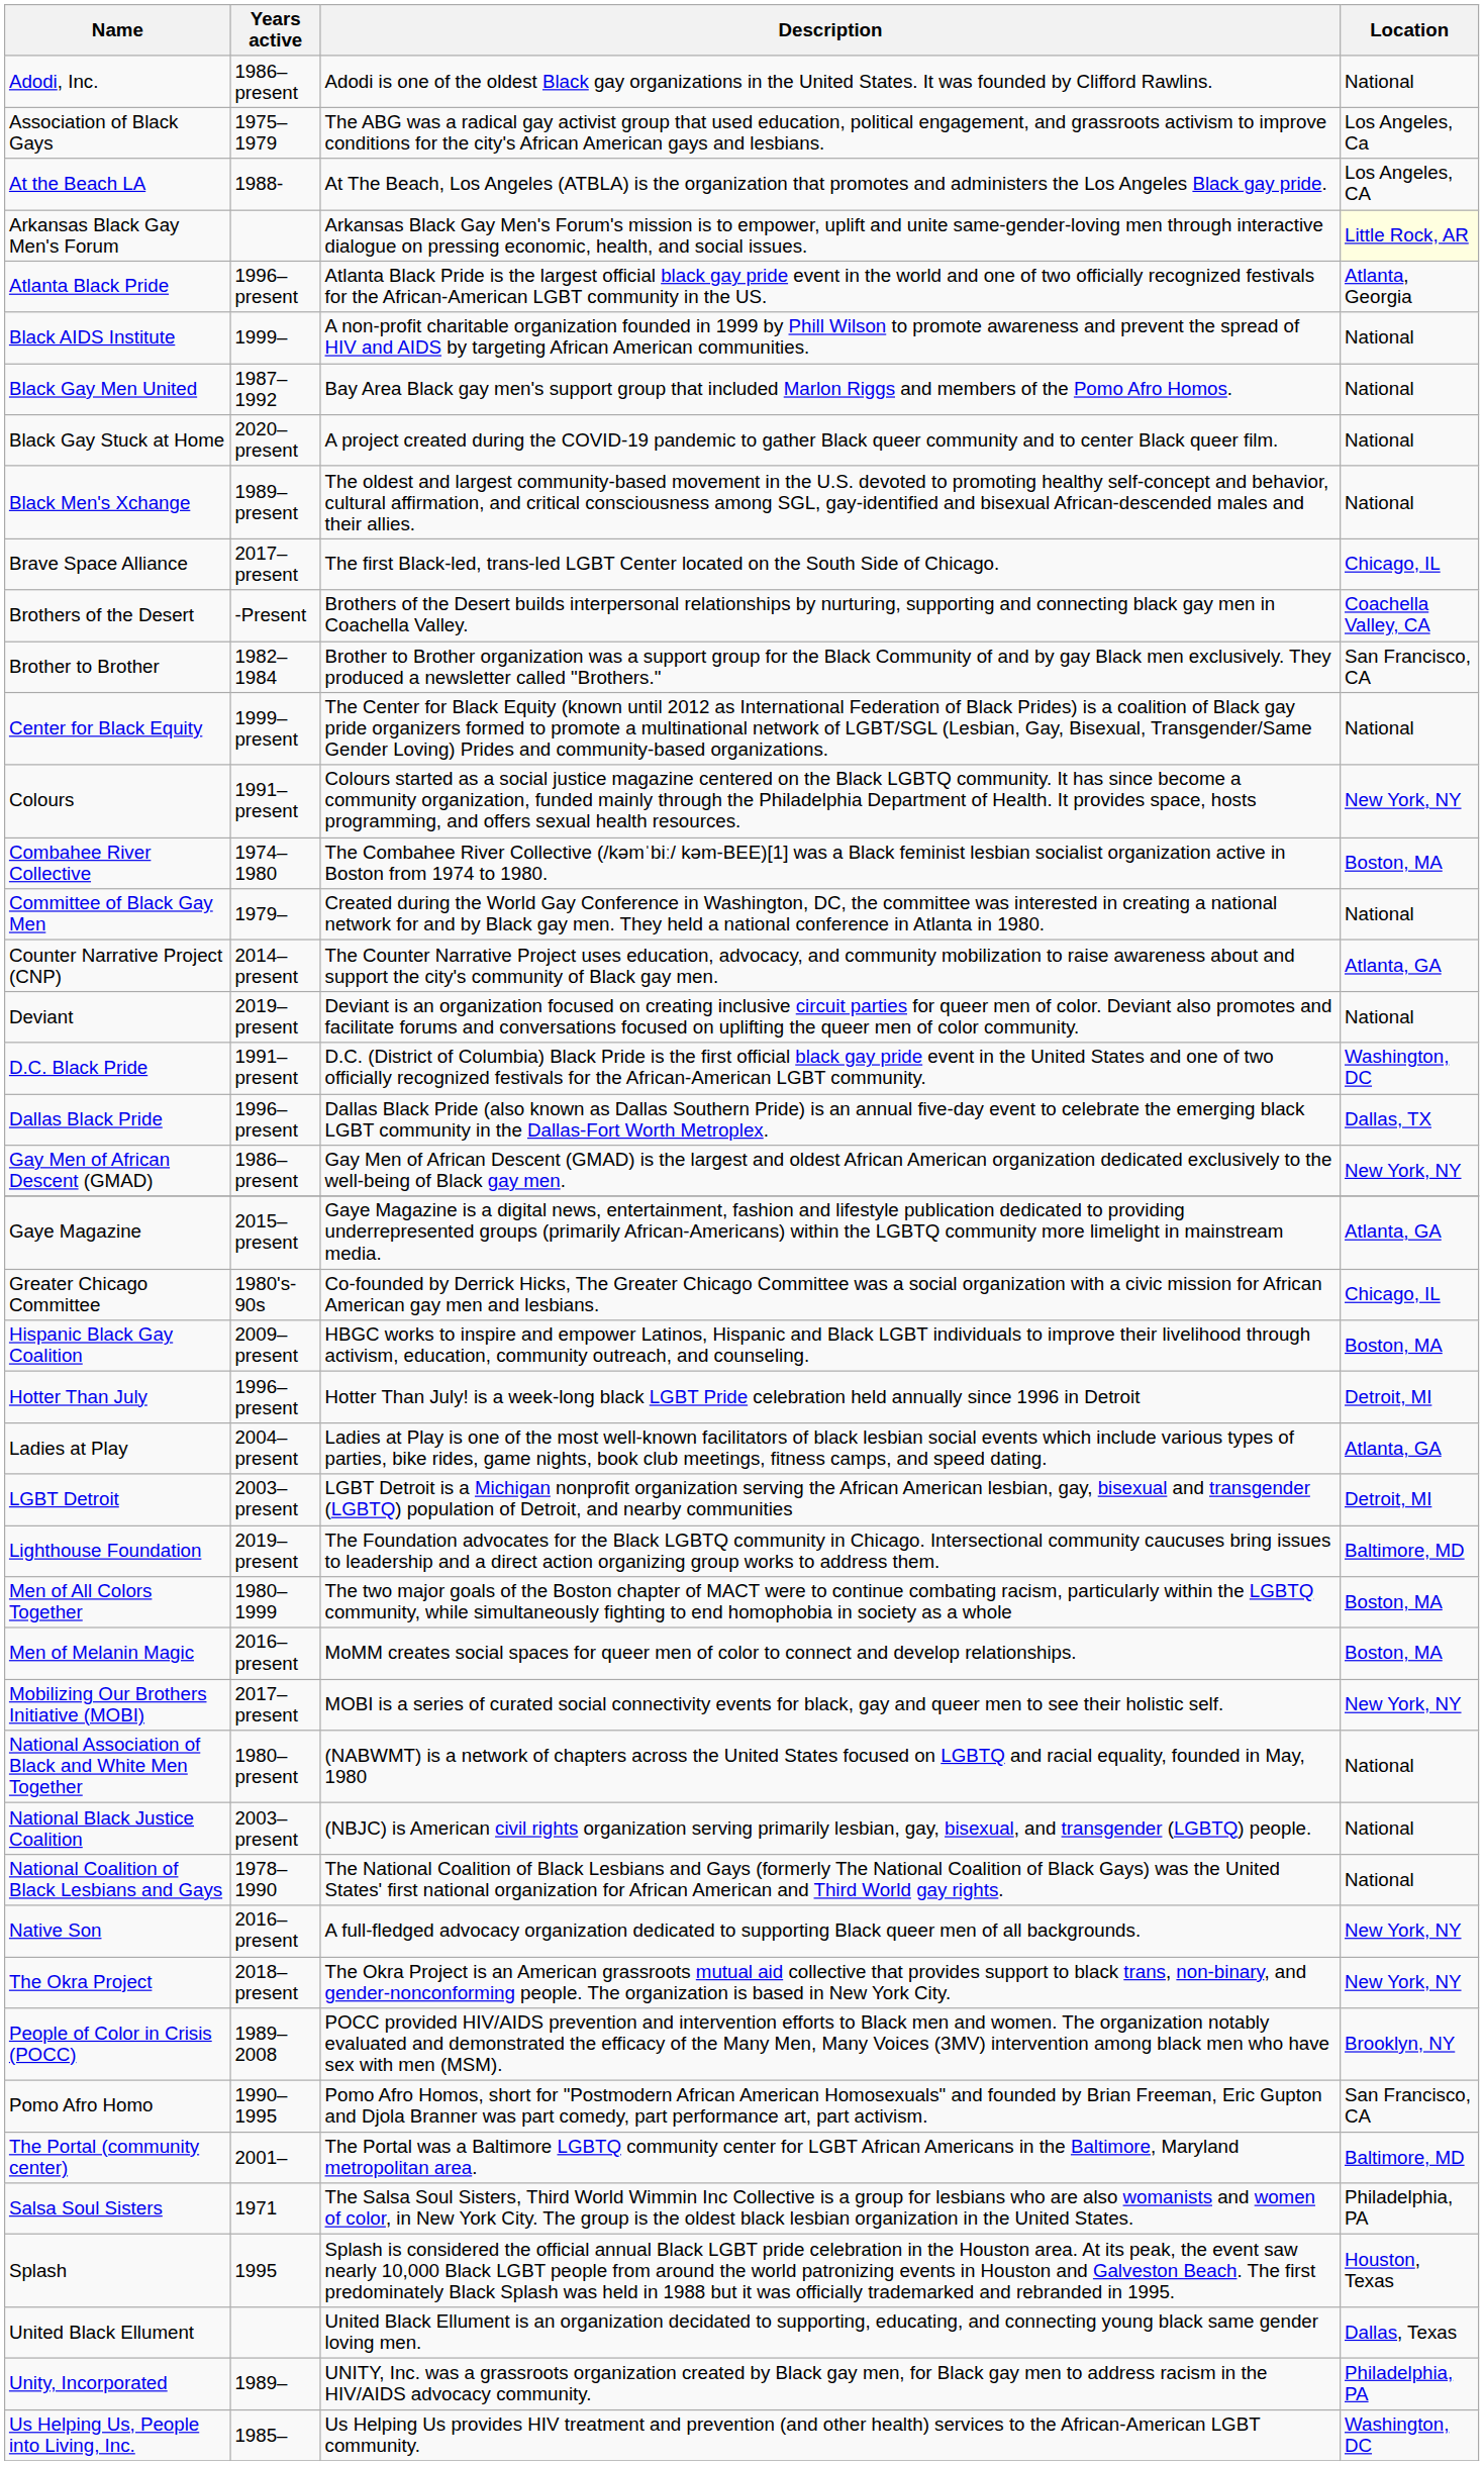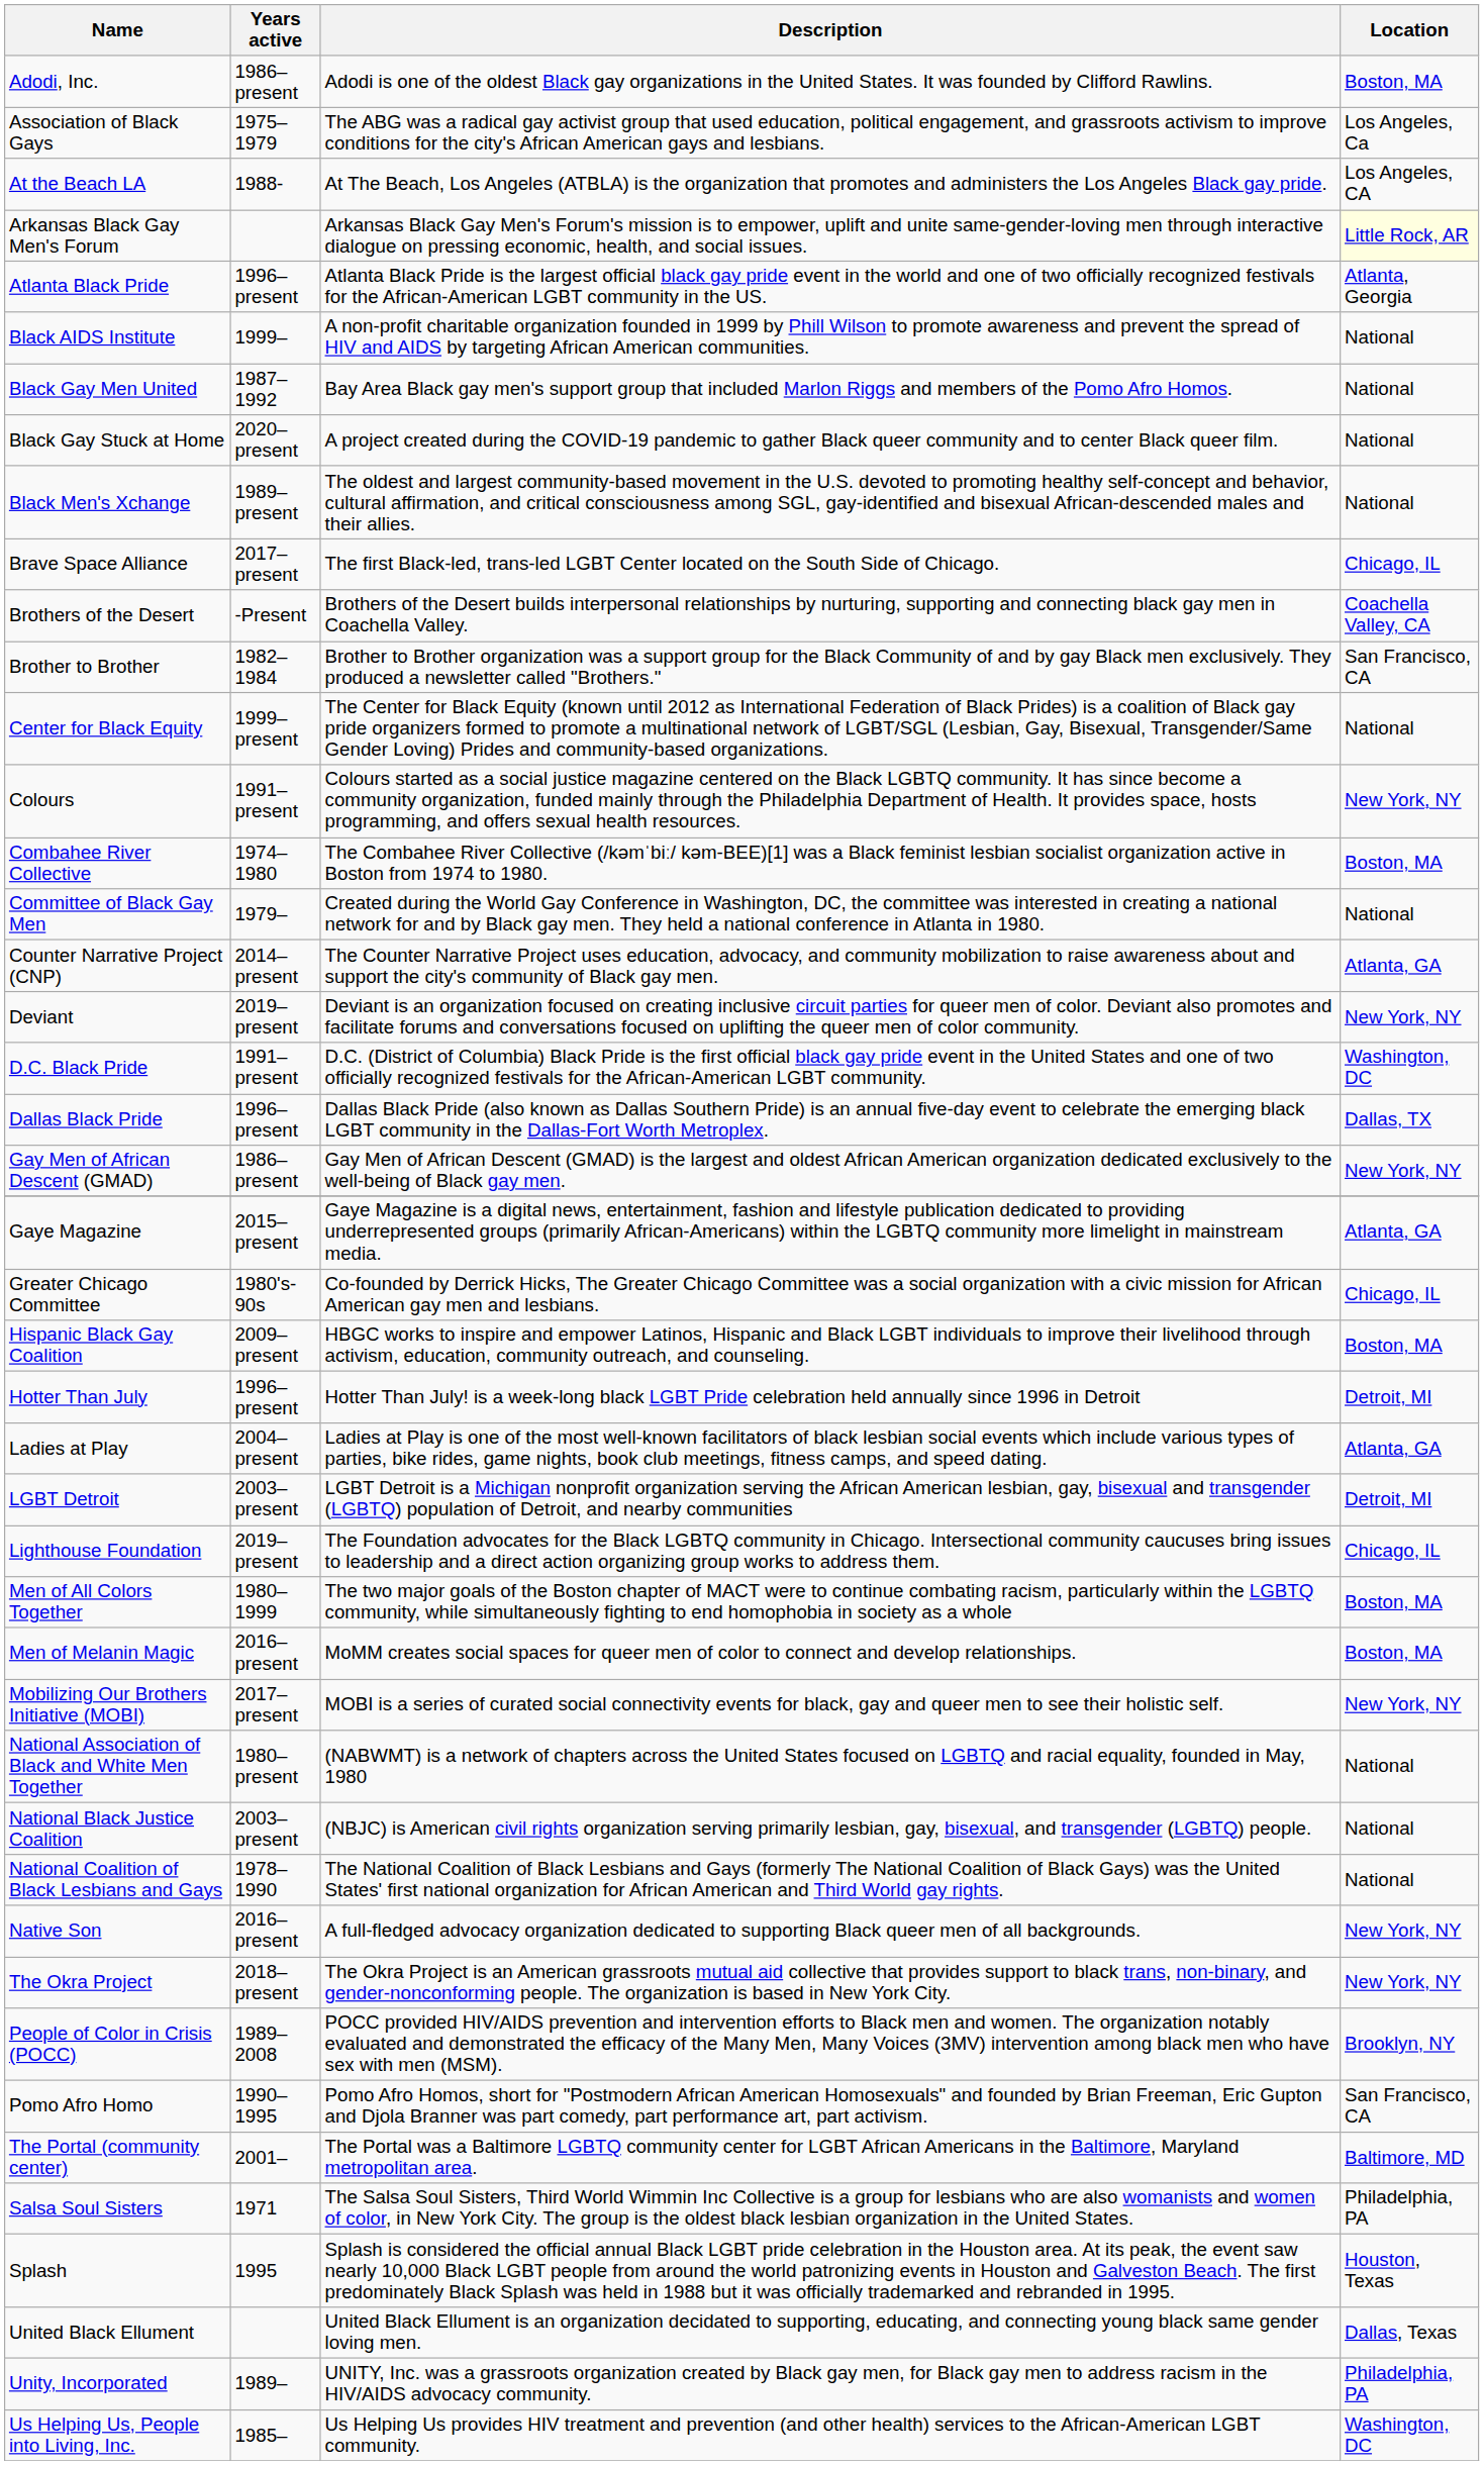Adodi, Inc. | Location: National -> Boston, MA
Deviant | Location: National -> New York, NY
Lighthouse Foundation | Location: Baltimore, MD -> Chicago, IL
